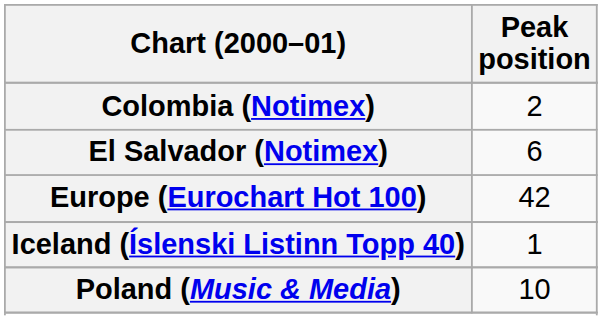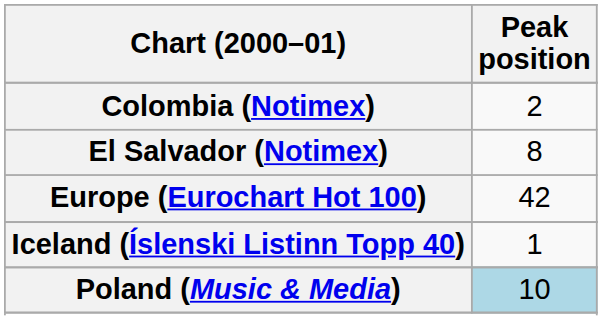El Salvador (Notimex) | Peak position: 6 -> 8
Poland (Music & Media) | Peak position: no background -> lightblue background
